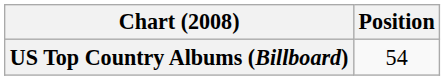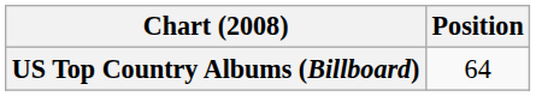US Top Country Albums (Billboard) | Position: 54 -> 64
